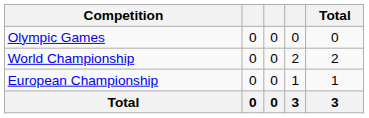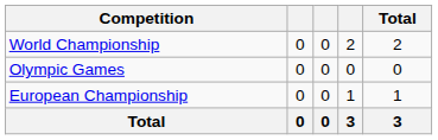rows swapped: Olympic Games <-> World Championship
